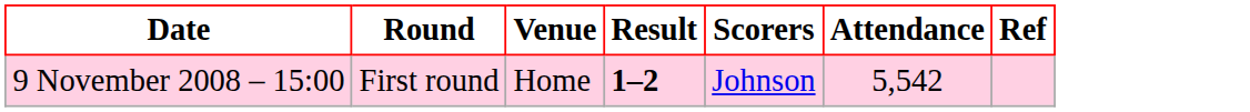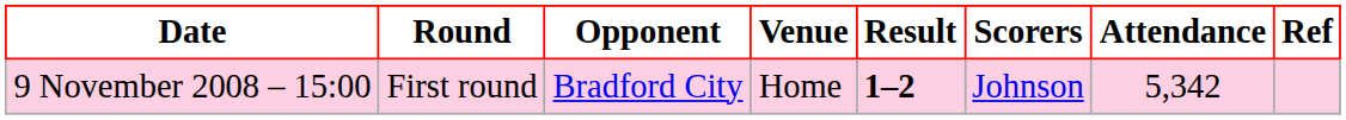+ column: Opponent | Bradford City
9 November 2008 – 15:00 | Attendance: 5,542 -> 5,342
